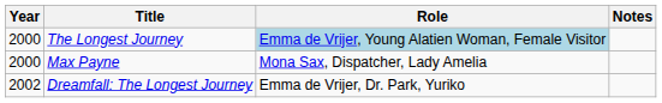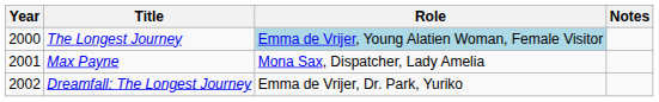Max Payne | Year: 2000 -> 2001
